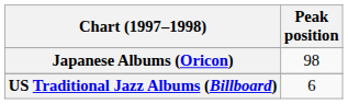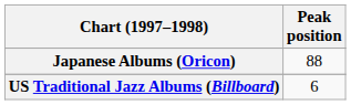Japanese Albums (Oricon) | Peak position: 98 -> 88
